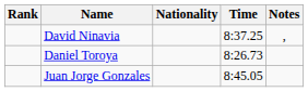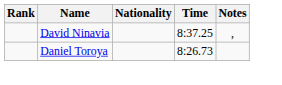- row: Juan Jorge Gonzales | 8:45.05
